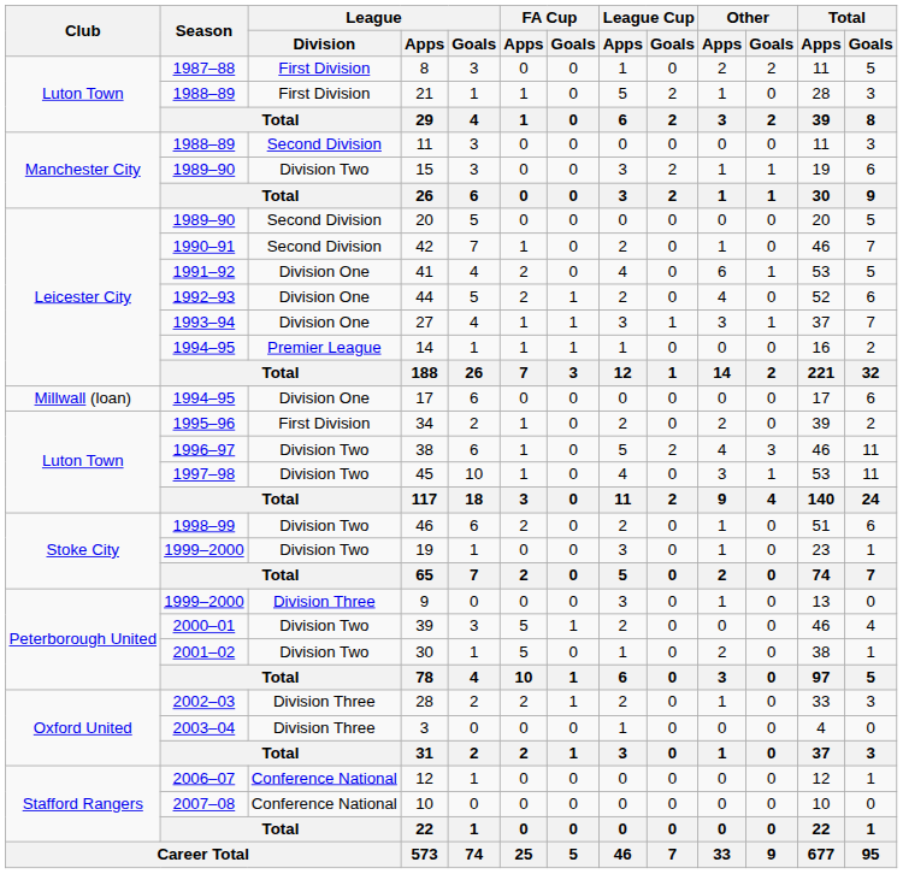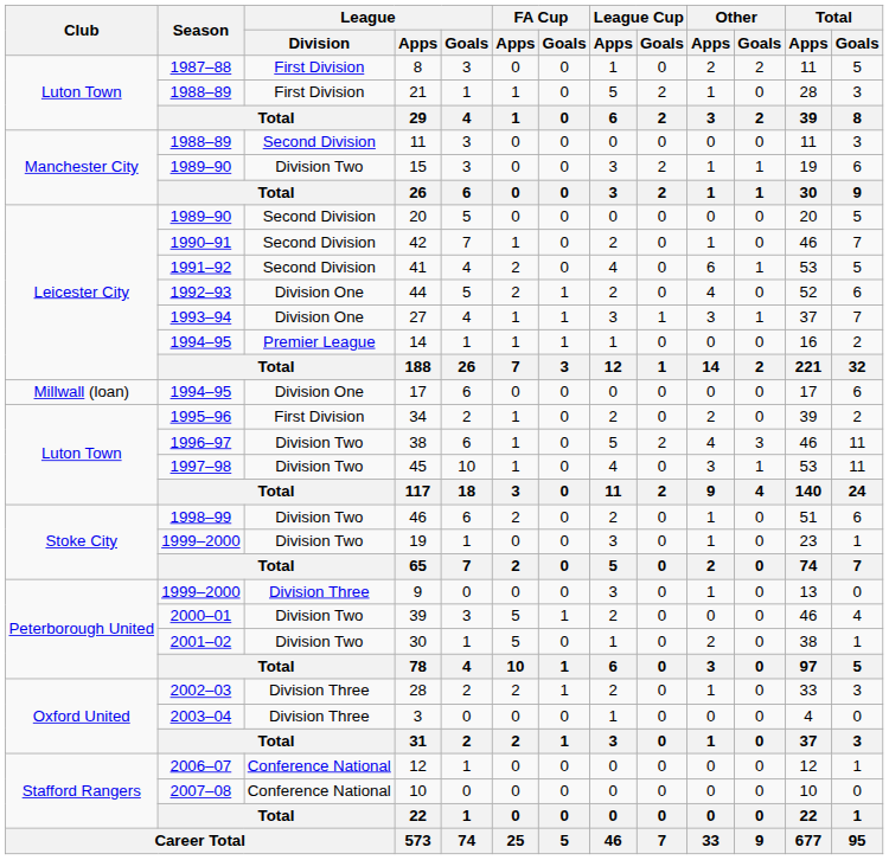41 | League / Division: Division One -> Second Division
